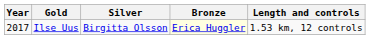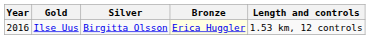Ilse Uus | Year: 2017 -> 2016
